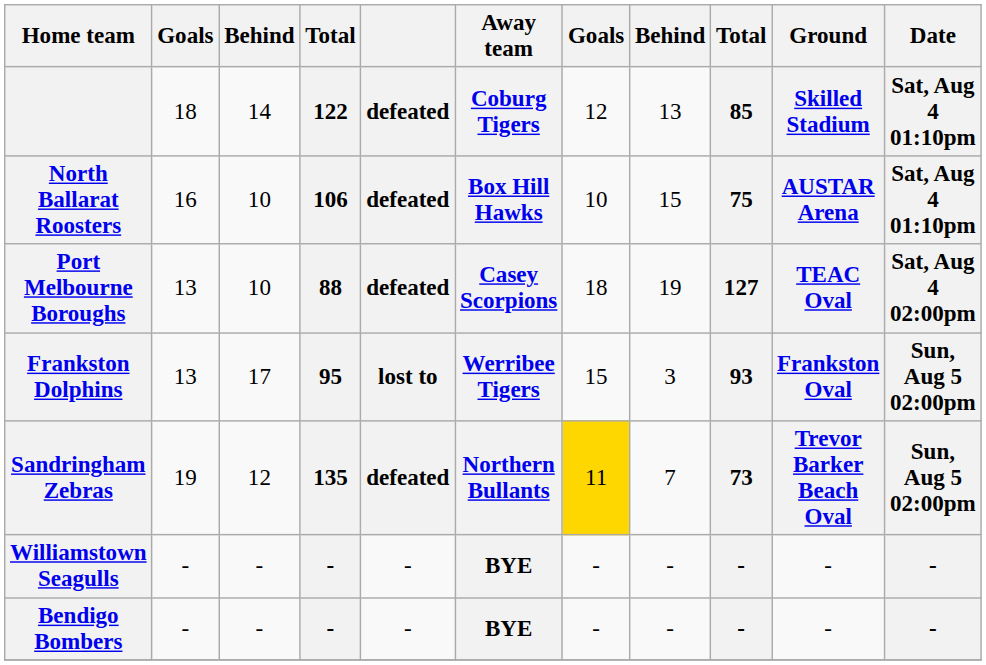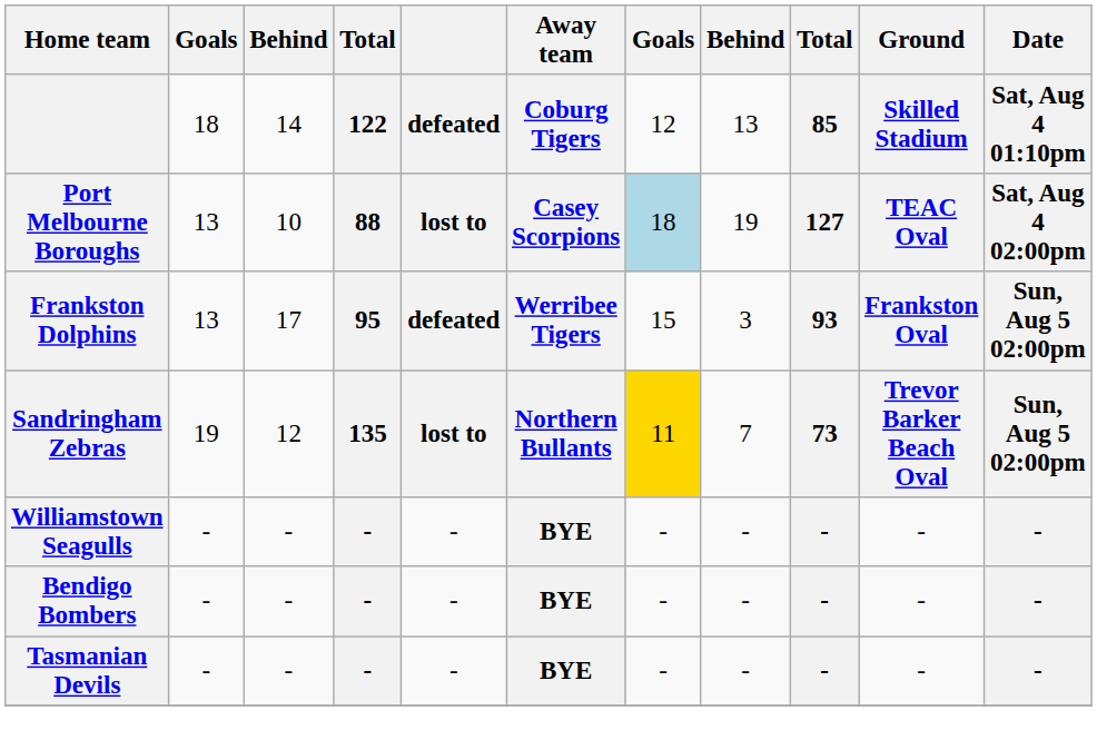- row: North Ballarat Roosters | 16 | 10 | 106 | defeated | Box Hill Hawks | 10 | 15 | 75 | AUSTAR Arena | Sat, Aug 4 01:10pm
Port Melbourne Boroughs | column 5: defeated -> lost to
Port Melbourne Boroughs | column 7: no background -> lightblue background
Frankston Dolphins | column 5: lost to -> defeated
Sandringham Zebras | column 5: defeated -> lost to
+ row: Tasmanian Devils | - | - | - | - | BYE | - | - | - | - | -
